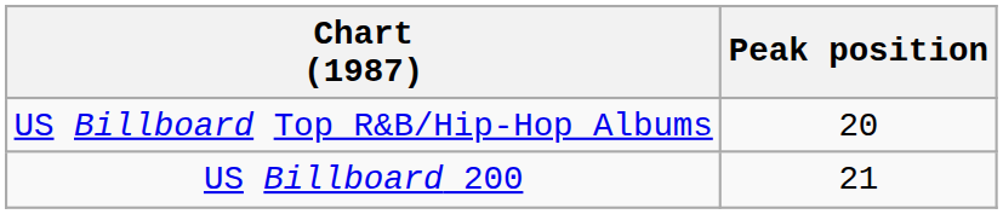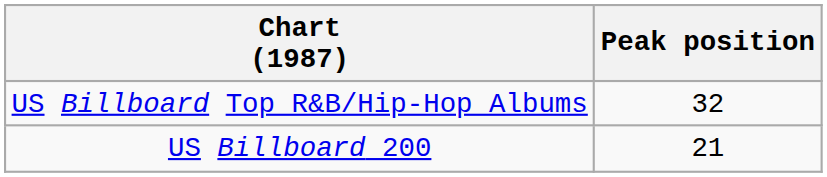US Billboard Top R&B/Hip-Hop Albums | Peak position: 20 -> 32
